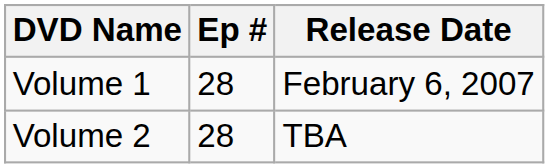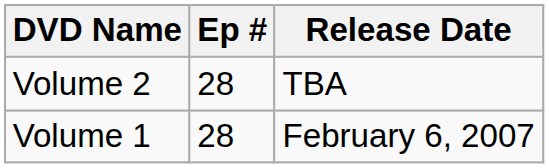rows swapped: Volume 1 <-> Volume 2
